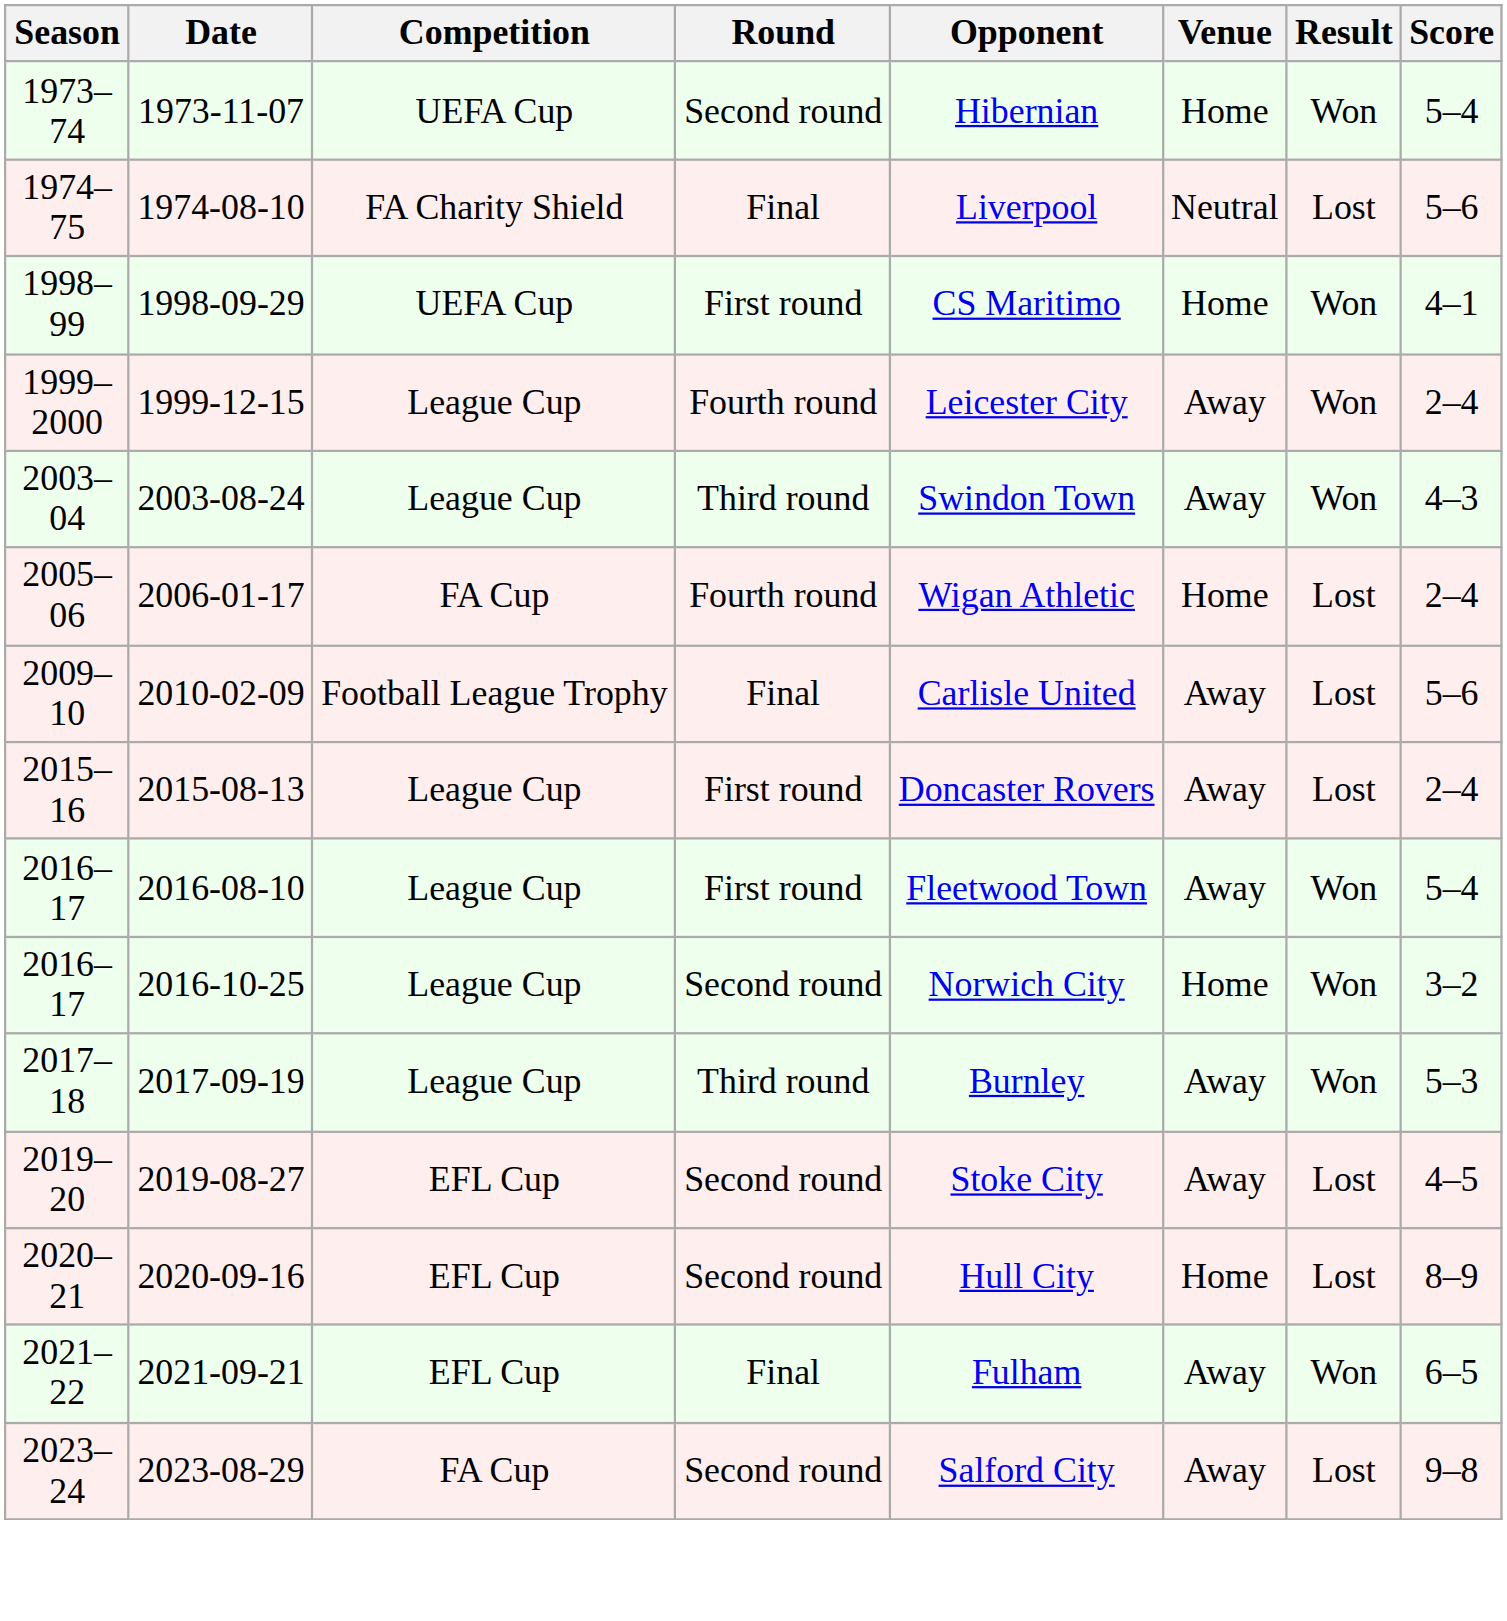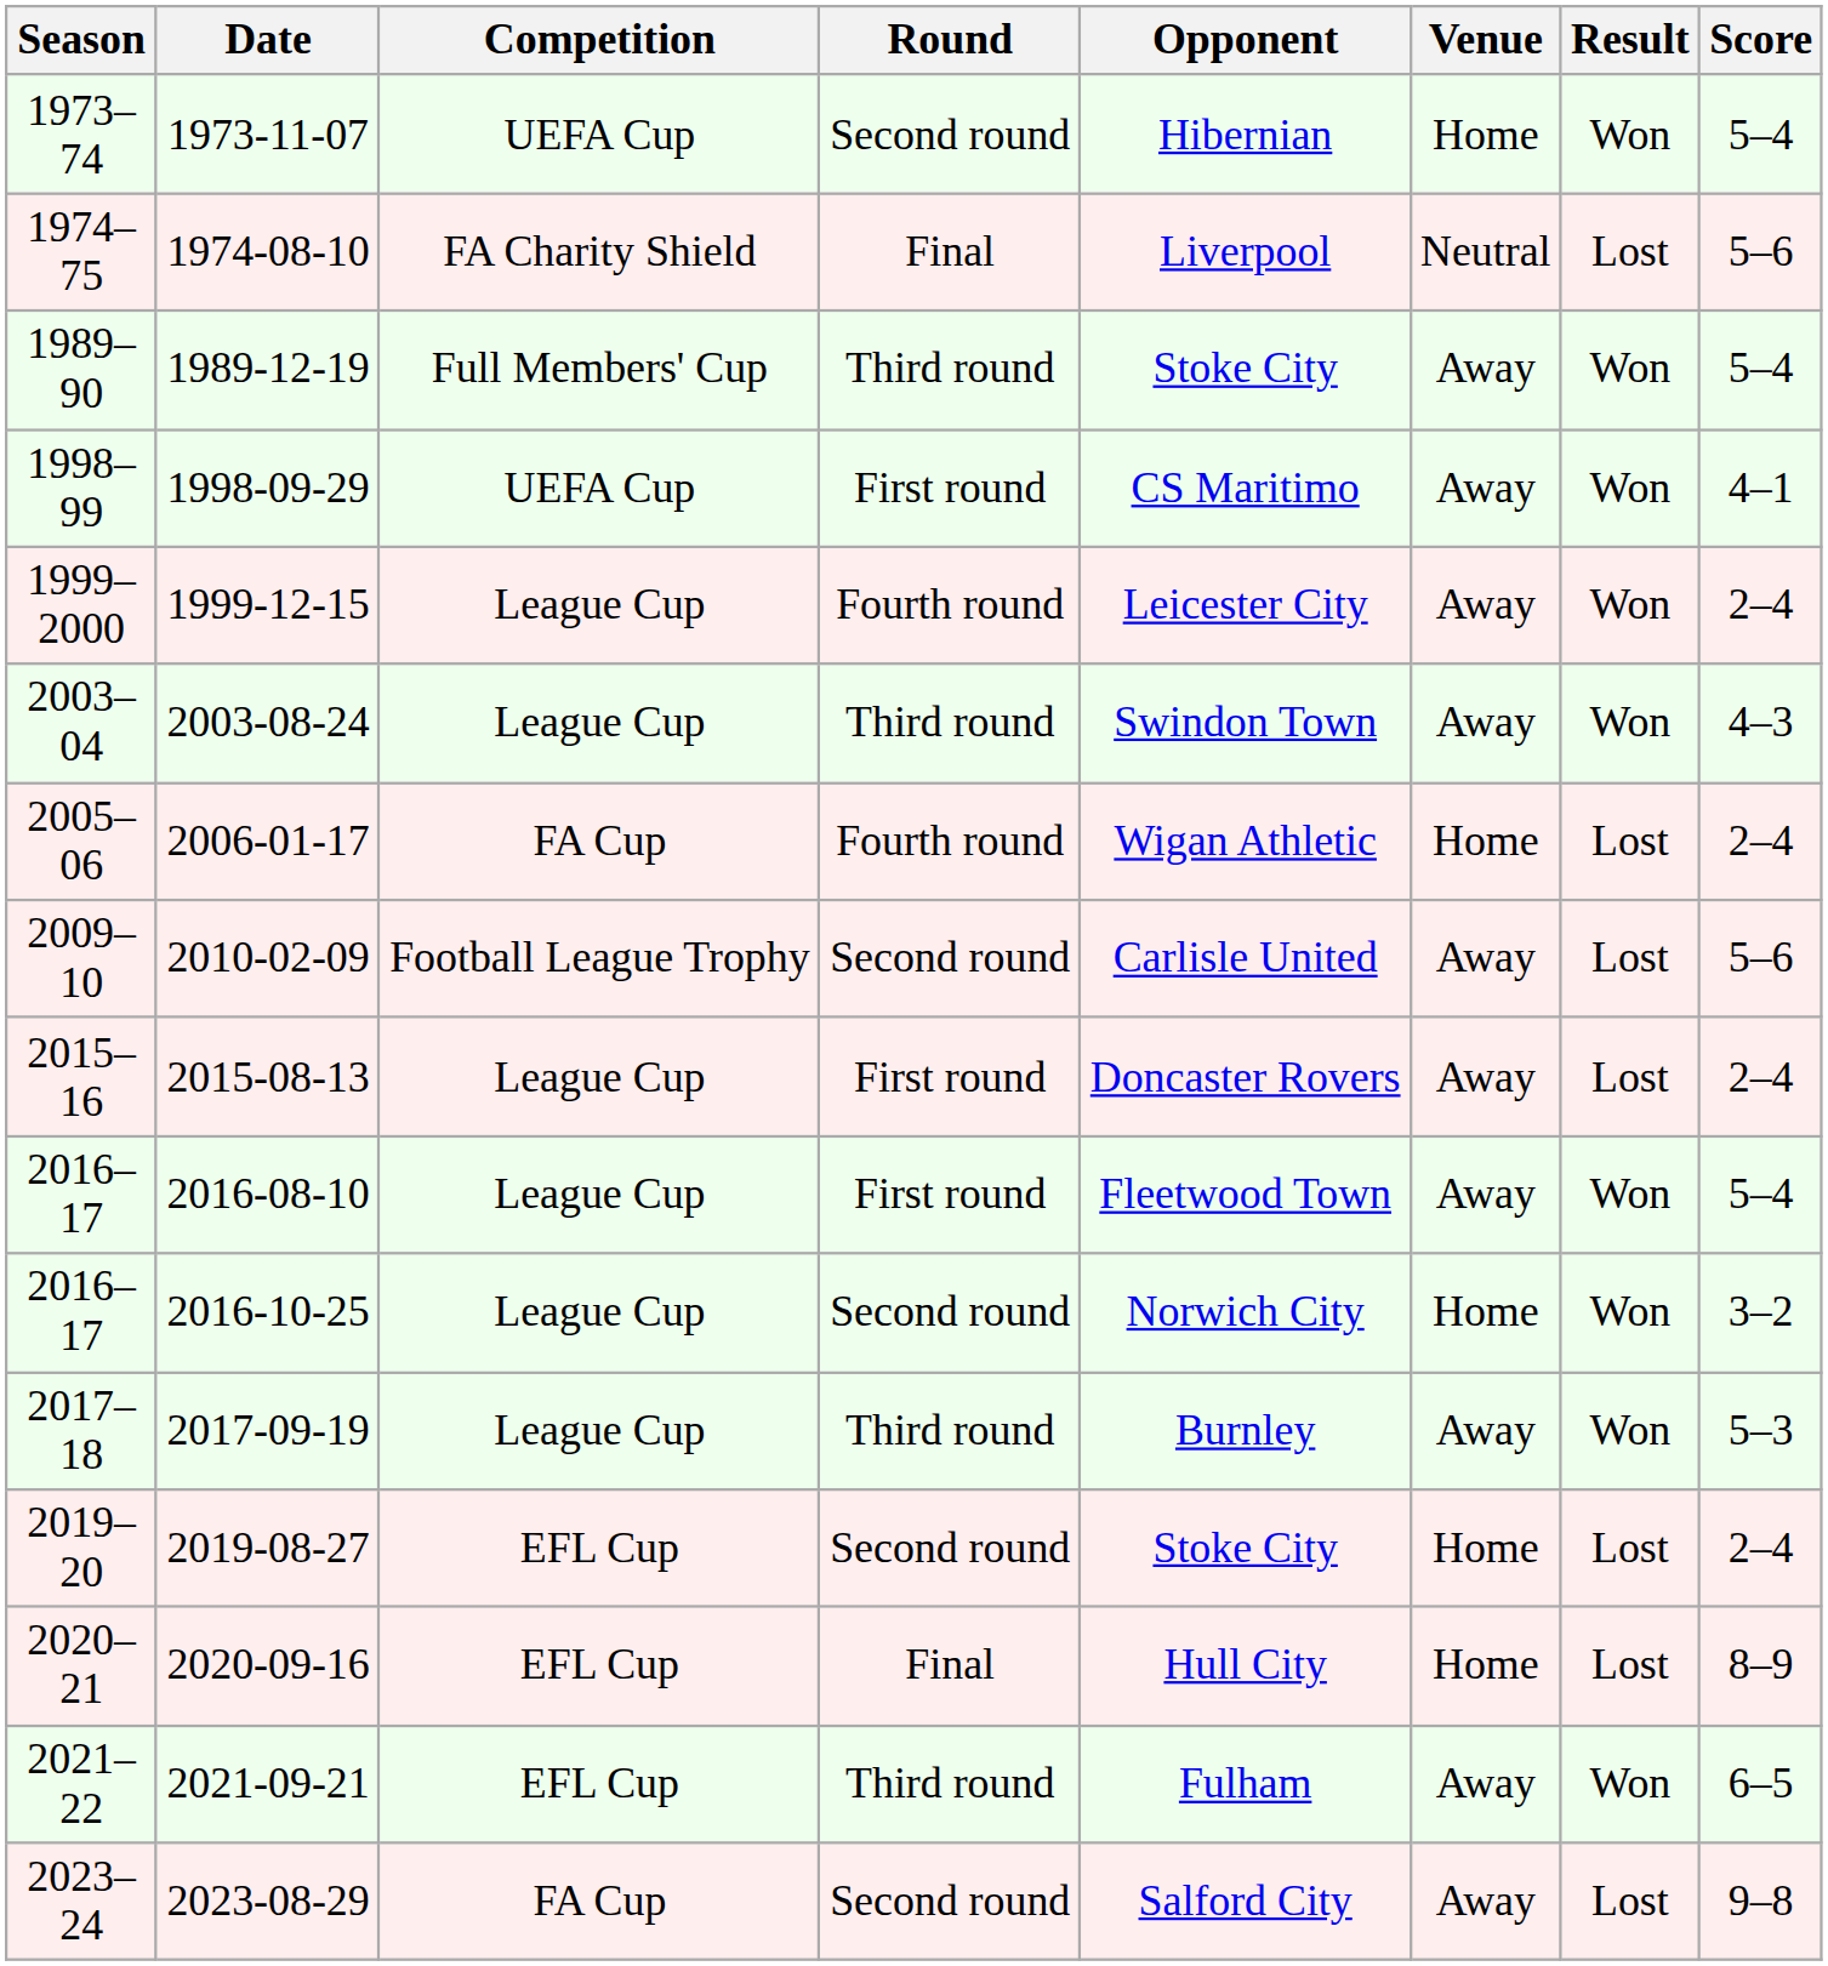+ row: 1989–90 | 1989-12-19 | Full Members' Cup | Third round | Stoke City | Away | Won | 5–4
1998-09-29 | Venue: Home -> Away
2010-02-09 | Round: Final -> Second round
2019-08-27 | Venue: Away -> Home
2019-08-27 | Score: 4–5 -> 2–4
2020-09-16 | Round: Second round -> Final
2021-09-21 | Round: Final -> Third round
